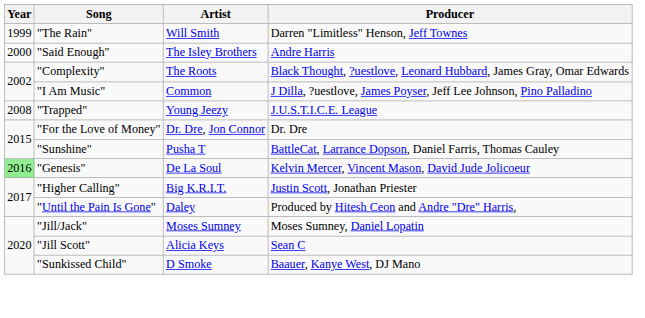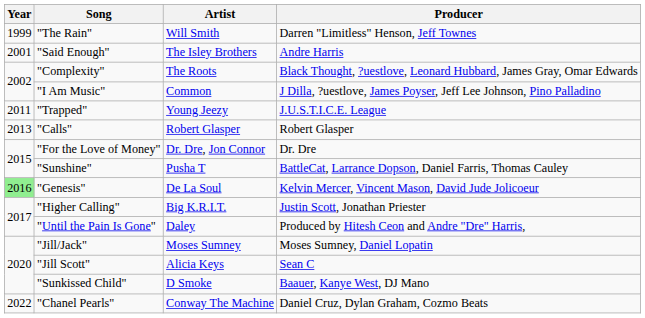"Said Enough" | Year: 2000 -> 2001
"Trapped" | Year: 2008 -> 2011
+ row: 2013 | "Calls" | Robert Glasper | Robert Glasper
+ row: 2022 | "Chanel Pearls" | Conway The Machine | Daniel Cruz, Dylan Graham, Cozmo Beats
